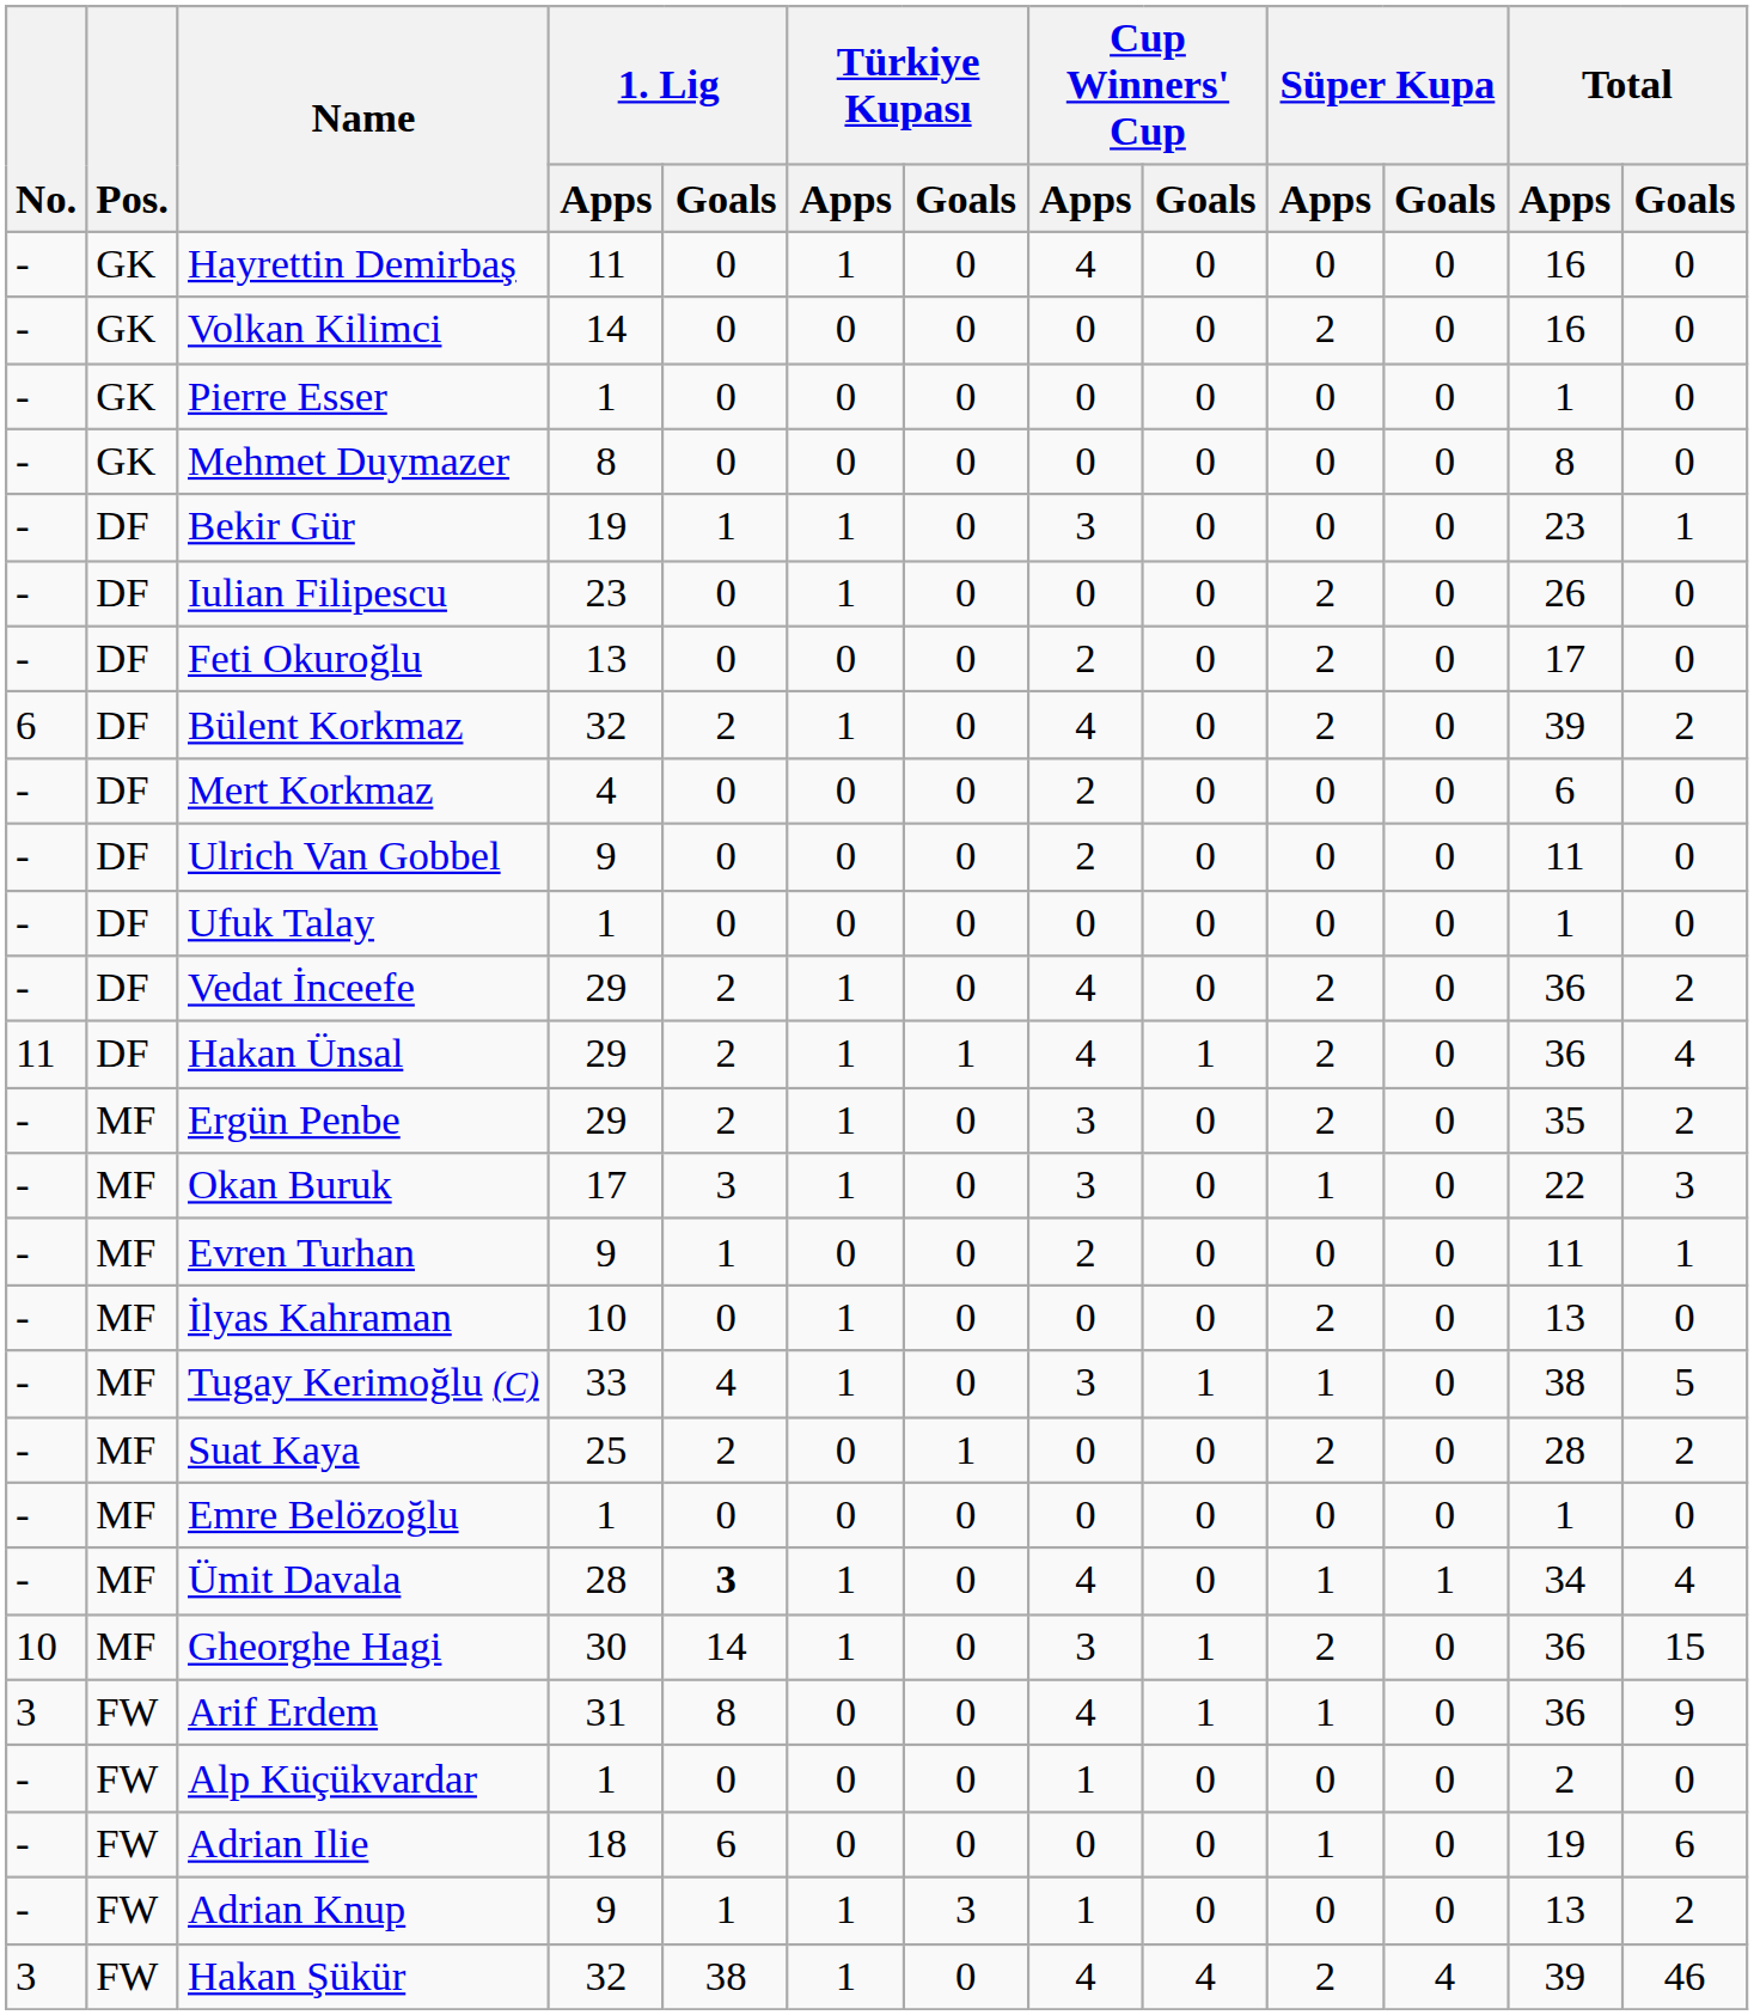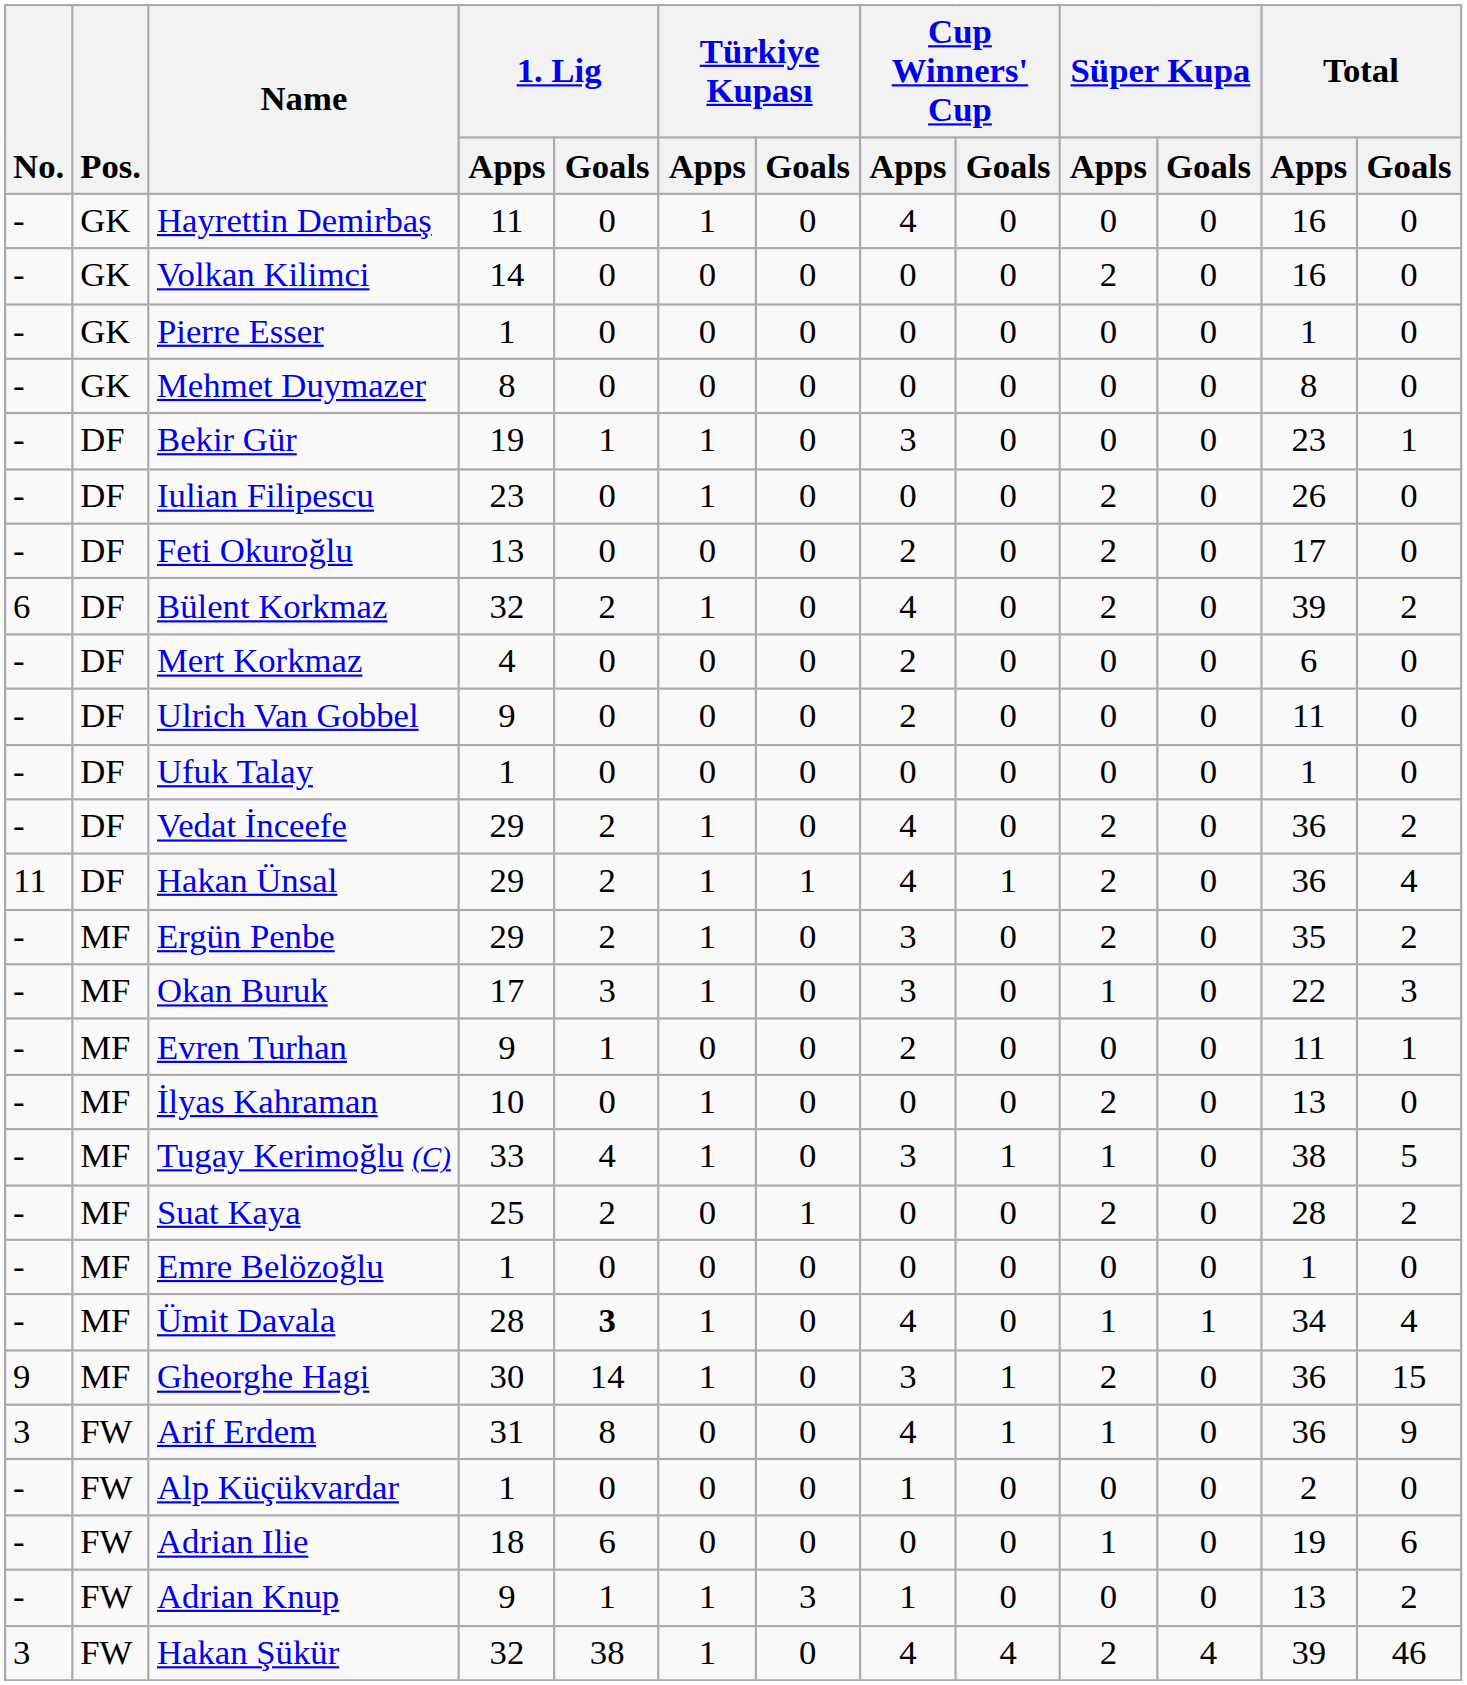Gheorghe Hagi | No.: 10 -> 9
